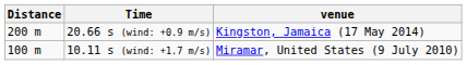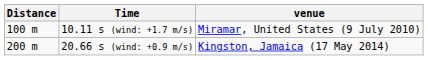rows swapped: 10.11 s (wind: +1.7 m/s) <-> 20.66 s (wind: +0.9 m/s)
